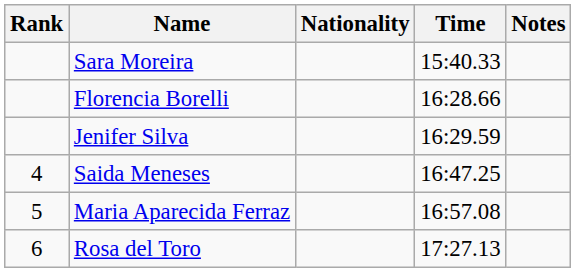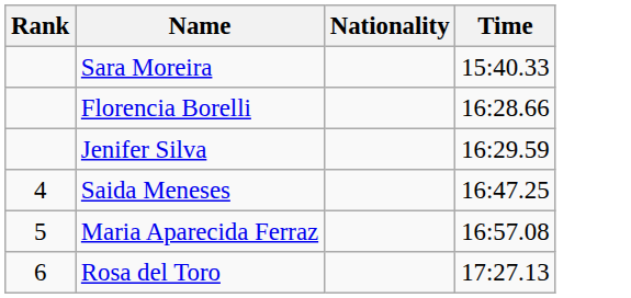- column: Notes
